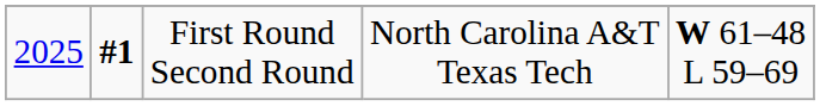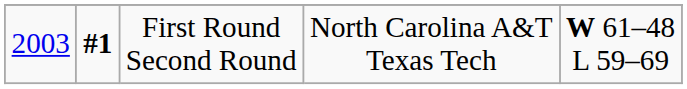First Round Second Round | column 1: 2025 -> 2003
